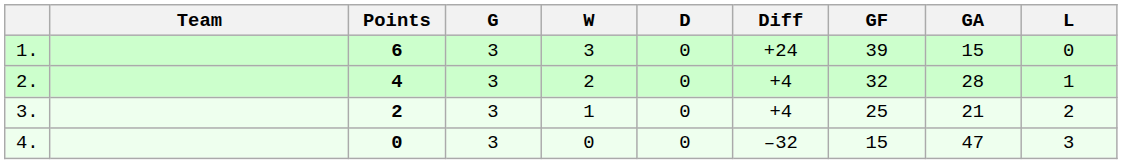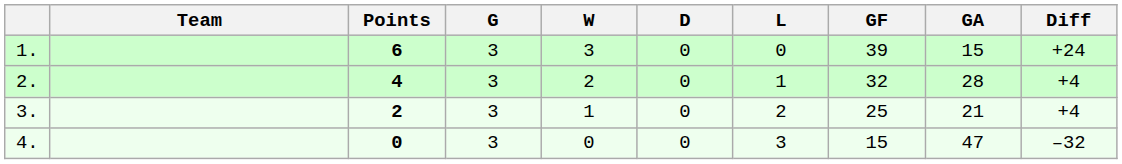columns swapped: L <-> Diff
